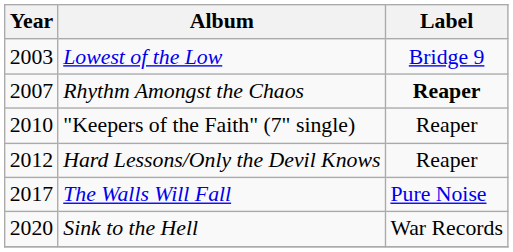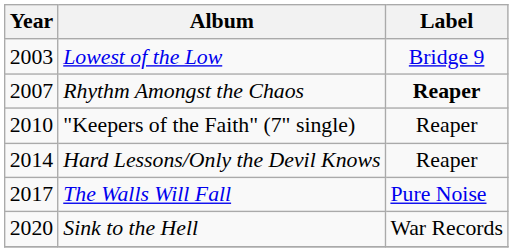Hard Lessons/Only the Devil Knows | Year: 2012 -> 2014
